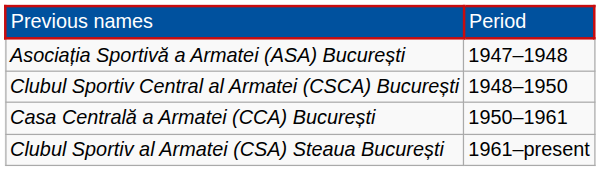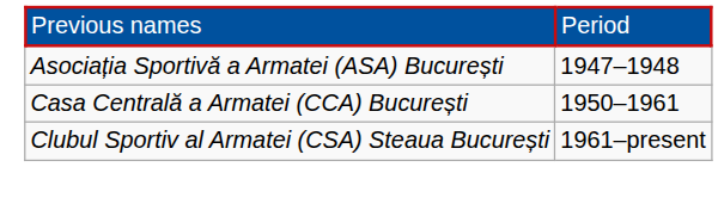- row: Clubul Sportiv Central al Armatei (CSCA) București | 1948–1950
